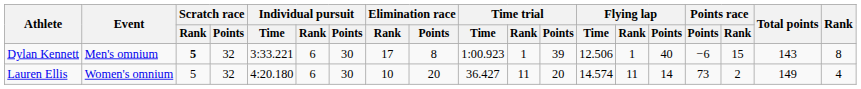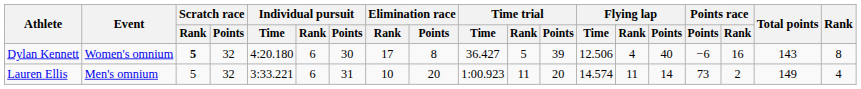Dylan Kennett | Event: Men's omnium -> Women's omnium
Dylan Kennett | Individual pursuit / Time: 3:33.221 -> 4:20.180
Dylan Kennett | Time trial / Time: 1:00.923 -> 36.427
Dylan Kennett | Time trial / Rank: 1 -> 5
Dylan Kennett | Flying lap / Rank: 1 -> 4
Dylan Kennett | Points race / Rank: 15 -> 16
Lauren Ellis | Event: Women's omnium -> Men's omnium
Lauren Ellis | Individual pursuit / Time: 4:20.180 -> 3:33.221
Lauren Ellis | Individual pursuit / Points: 30 -> 31
Lauren Ellis | Time trial / Time: 36.427 -> 1:00.923
